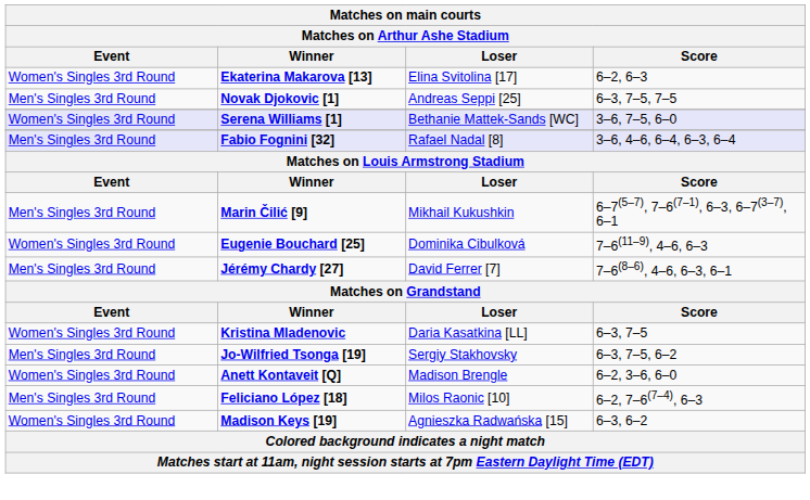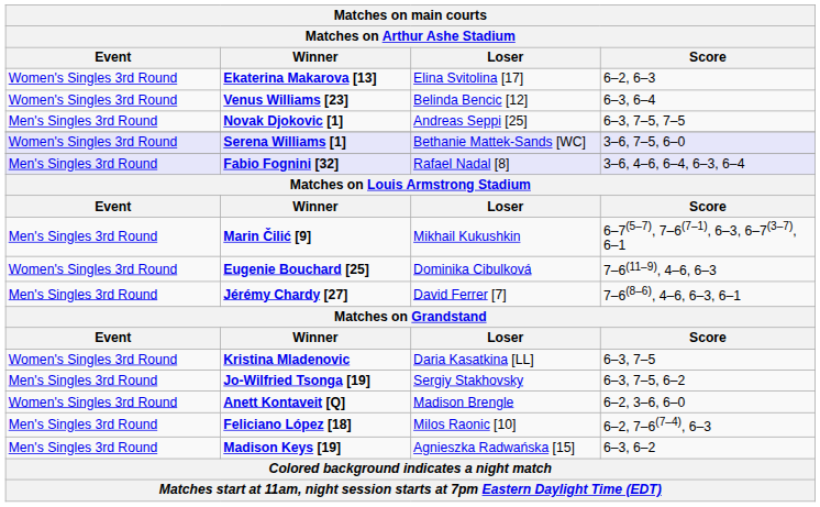+ row: Women's Singles 3rd Round | Venus Williams [23] | Belinda Bencic [12] | 6–3, 6–4
Madison Keys [19] | Event: Women's Singles 3rd Round -> Men's Singles 3rd Round
